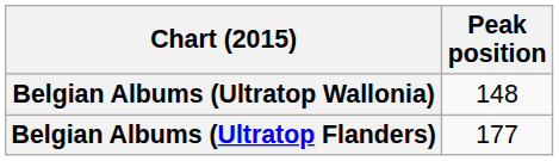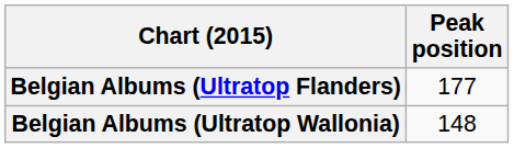rows swapped: Belgian Albums (Ultratop Flanders) <-> Belgian Albums (Ultratop Wallonia)
